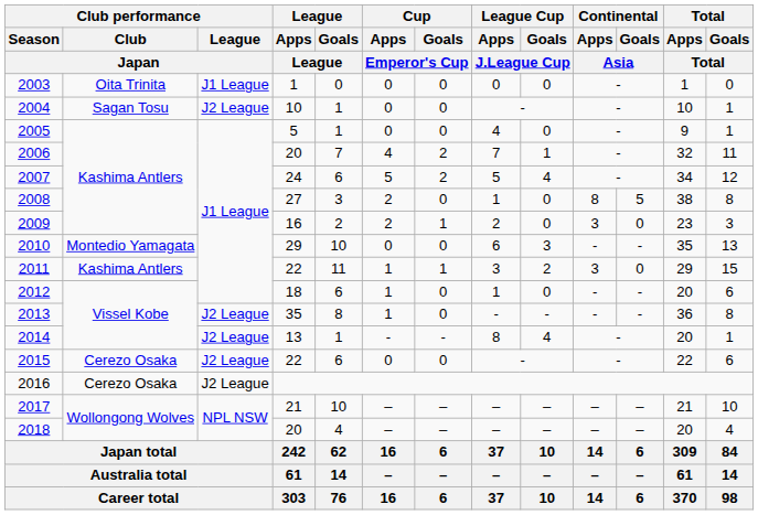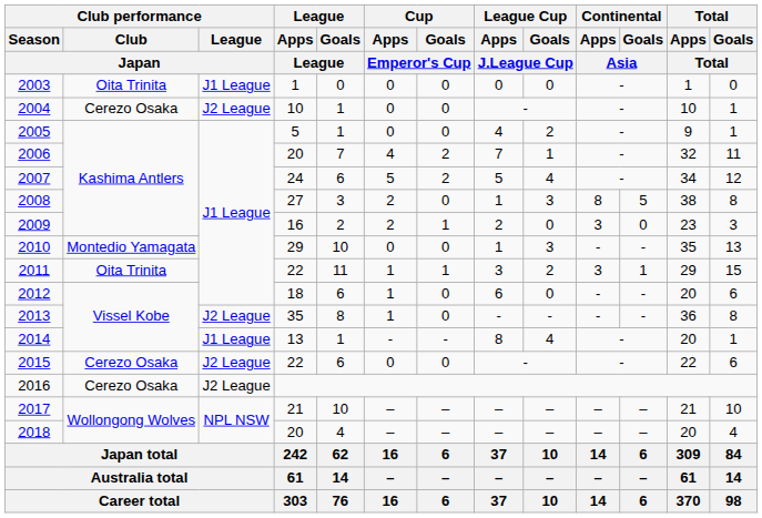2004 | Club performance / Club / Japan: Sagan Tosu -> Cerezo Osaka
2005 | League Cup / Goals / J.League Cup: 0 -> 2
2008 | League Cup / Goals / J.League Cup: 0 -> 3
2010 | League Cup / Apps / J.League Cup: 6 -> 1
2011 | Club performance / Club / Japan: Kashima Antlers -> Oita Trinita
2011 | Continental / Goals / Asia: 0 -> 1
2012 | League Cup / Apps / J.League Cup: 1 -> 6
2014 | Club performance / League / Japan: J2 League -> J1 League
